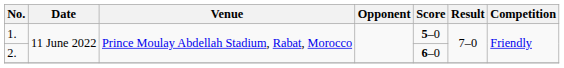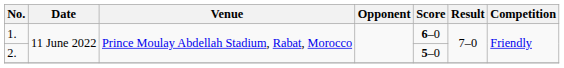1. | Score: 5–0 -> 6–0
2. | Score: 6–0 -> 5–0
